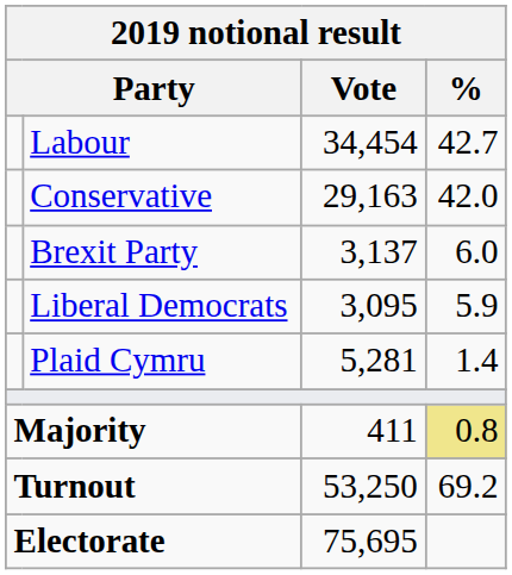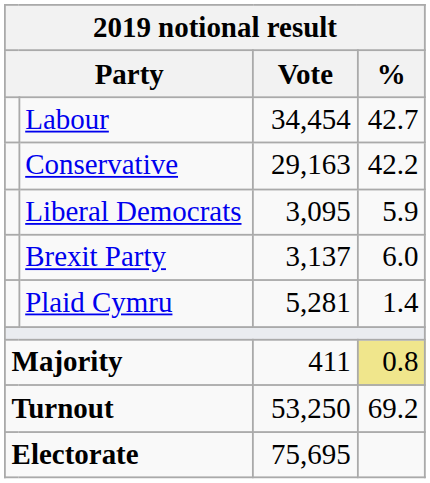Conservative | %: 42.0 -> 42.2
rows swapped: Brexit Party <-> Liberal Democrats
